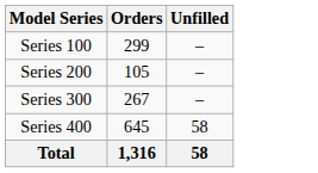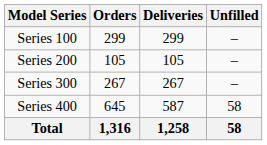+ column: Deliveries | 299 | 105 | 267 | 587 | 1,258
